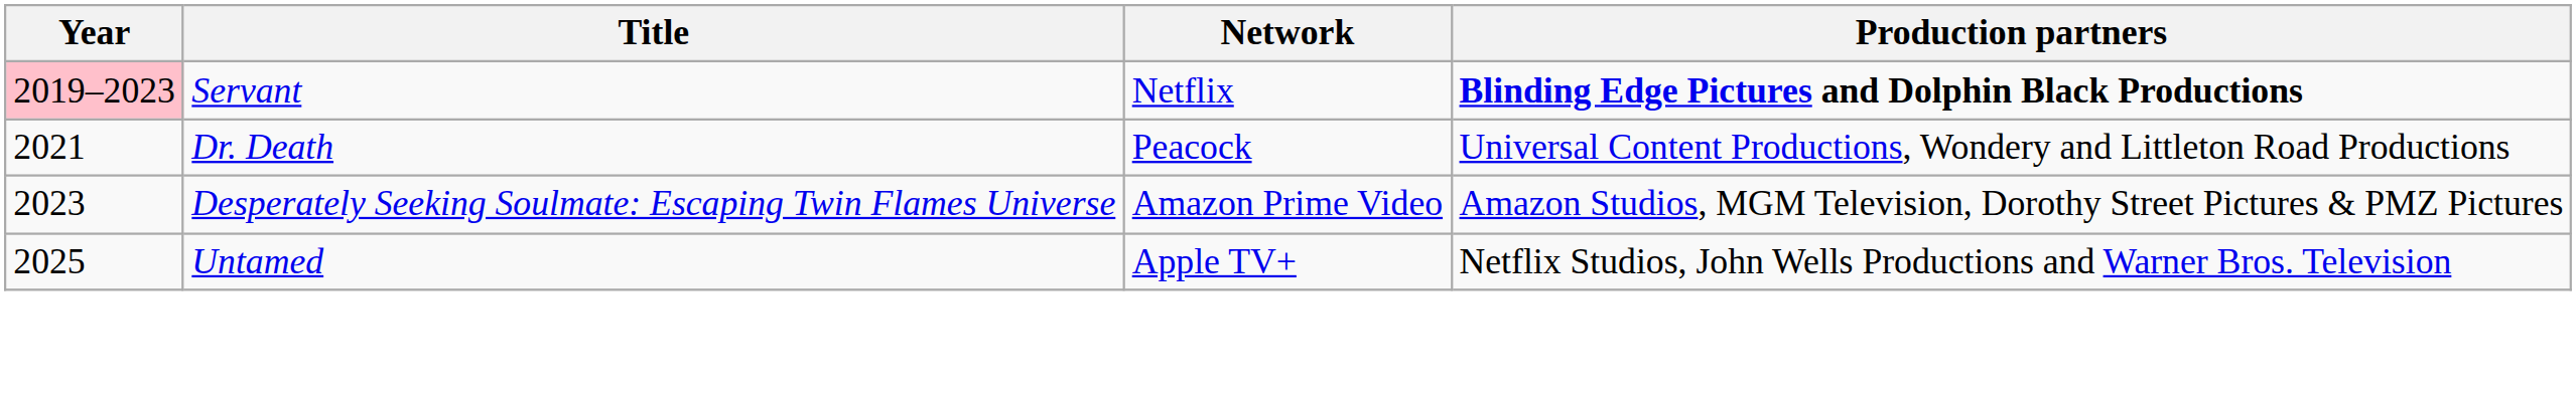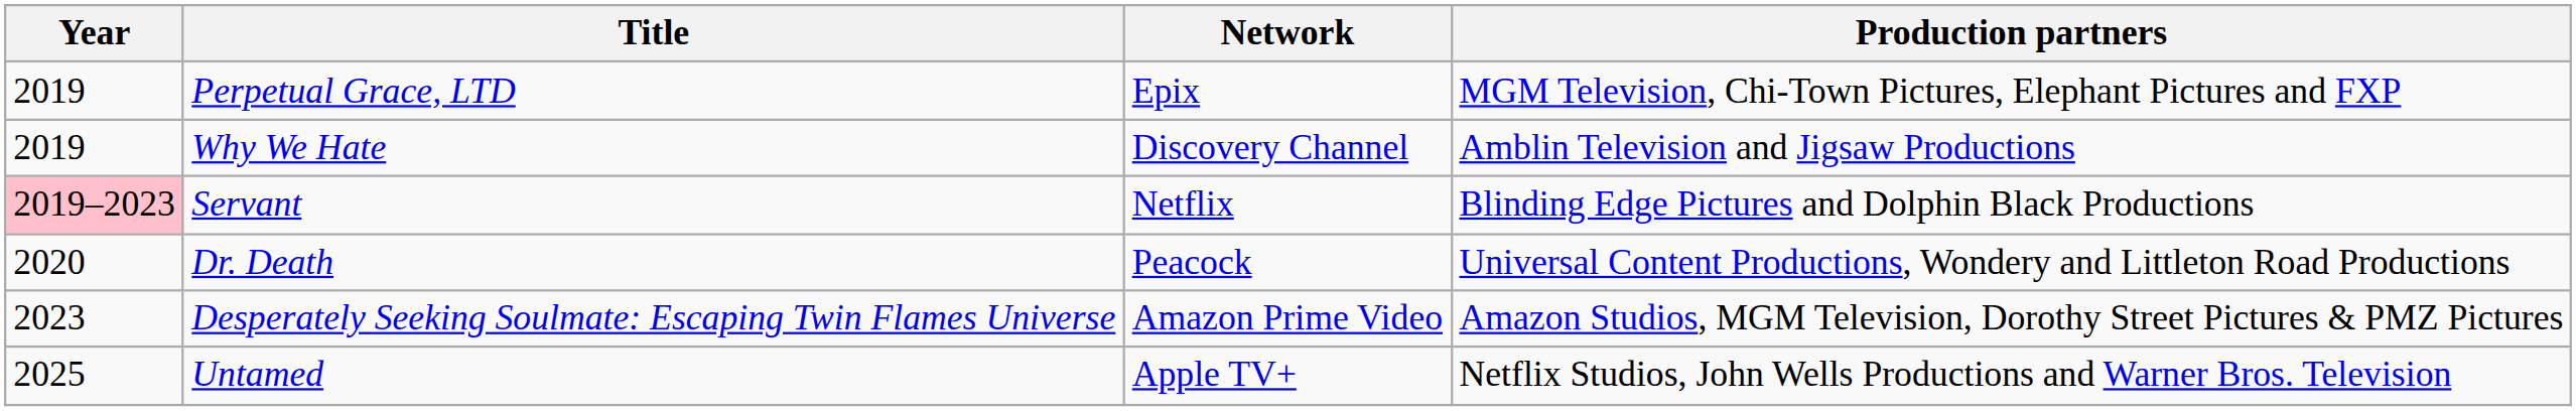+ row: 2019 | Perpetual Grace, LTD | Epix | MGM Television, Chi-Town Pictures, Elephant Pictures and FXP
+ row: 2019 | Why We Hate | Discovery Channel | Amblin Television and Jigsaw Productions
Servant | Production partners: bold -> normal
Dr. Death | Year: 2021 -> 2020
